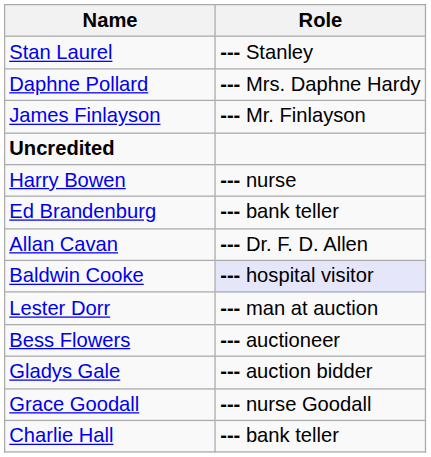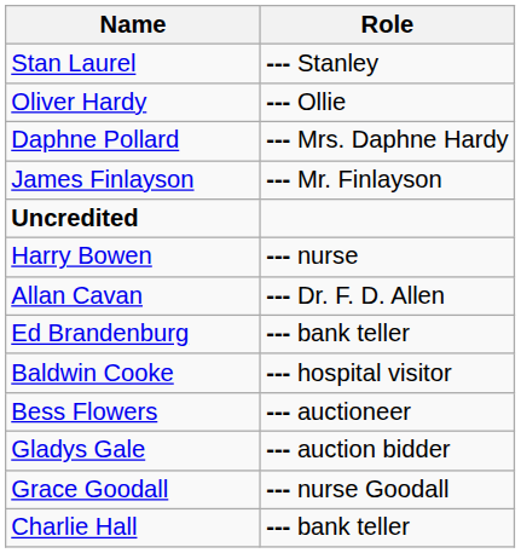+ row: Oliver Hardy | --- Ollie
rows swapped: Ed Brandenburg <-> Allan Cavan
Baldwin Cooke | Role: lavender background -> no background
- row: Lester Dorr | --- man at auction
